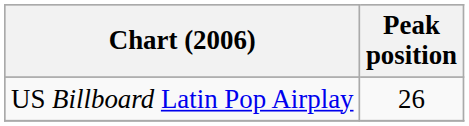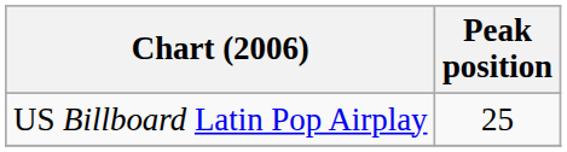US Billboard Latin Pop Airplay | Peak position: 26 -> 25
